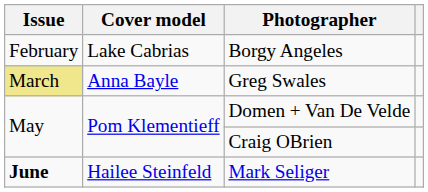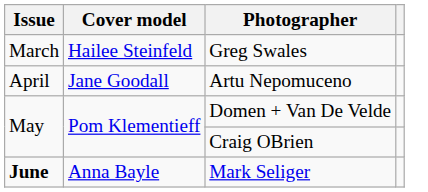- row: February | Lake Cabrias | Borgy Angeles
Greg Swales | Issue: khaki background -> no background
Greg Swales | Cover model: Anna Bayle -> Hailee Steinfeld
+ row: April | Jane Goodall | Artu Nepomuceno
Mark Seliger | Cover model: Hailee Steinfeld -> Anna Bayle
